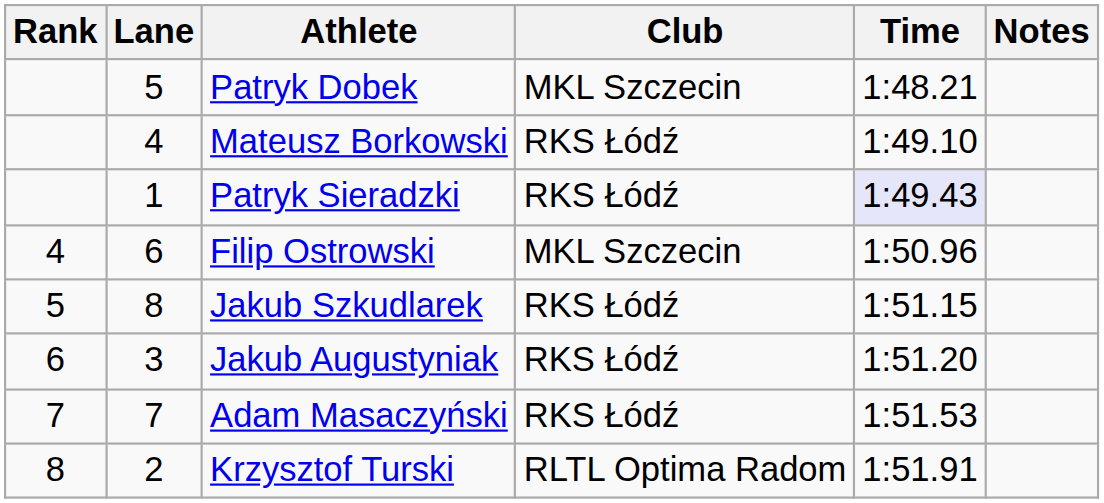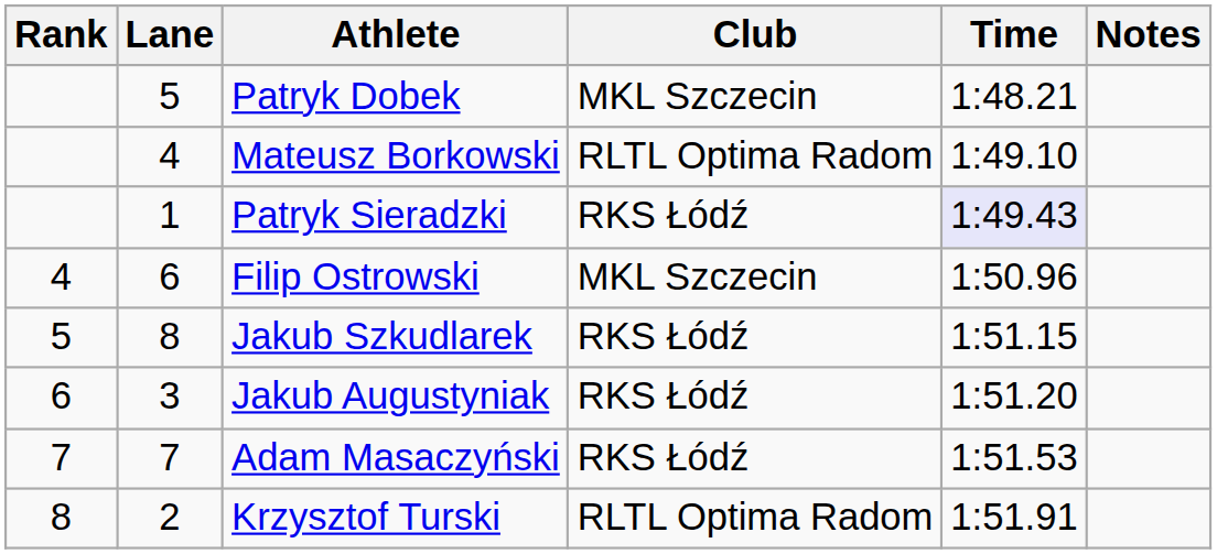Mateusz Borkowski | Club: RKS Łódź -> RLTL Optima Radom
